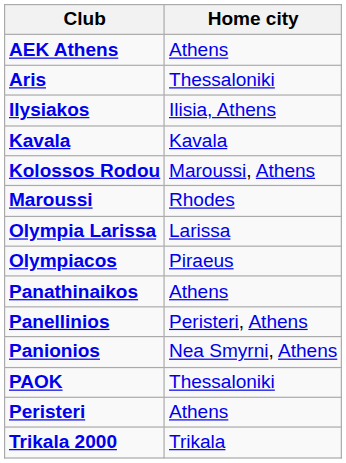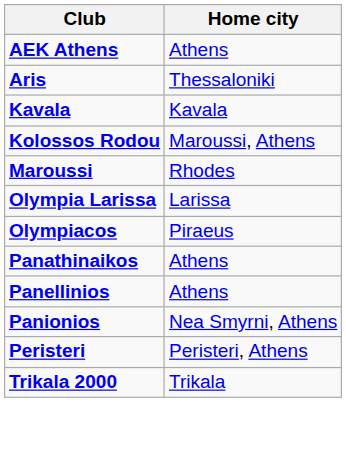- row: Ilysiakos | Ilisia, Athens
Panellinios | Home city: Peristeri, Athens -> Athens
- row: PAOK | Thessaloniki
Peristeri | Home city: Athens -> Peristeri, Athens
